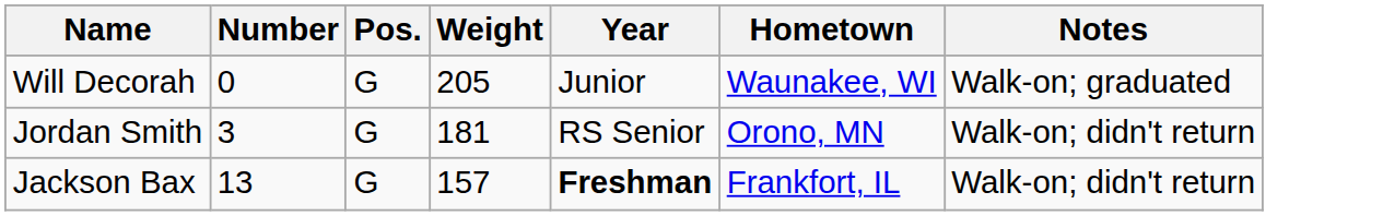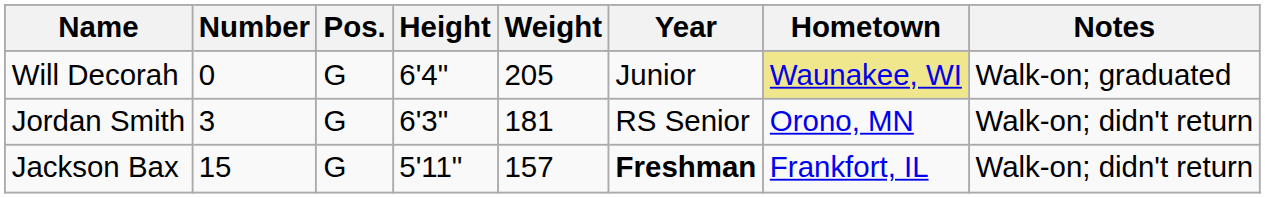+ column: Height | 6'4" | 6'3" | 5'11"
Will Decorah | Hometown: no background -> khaki background
Jackson Bax | Number: 13 -> 15
